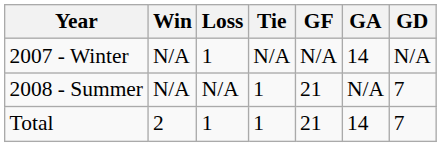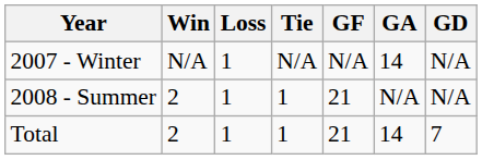2008 - Summer | Win: N/A -> 2
2008 - Summer | Loss: N/A -> 1
2008 - Summer | GD: 7 -> N/A
